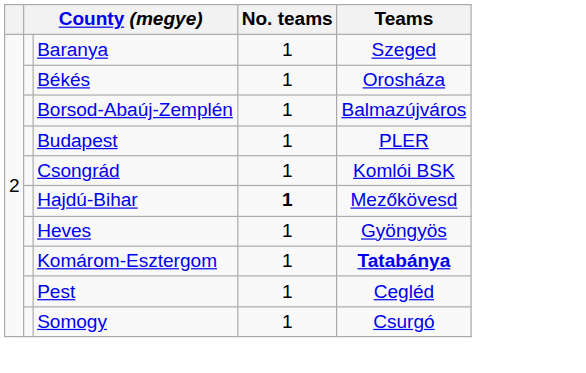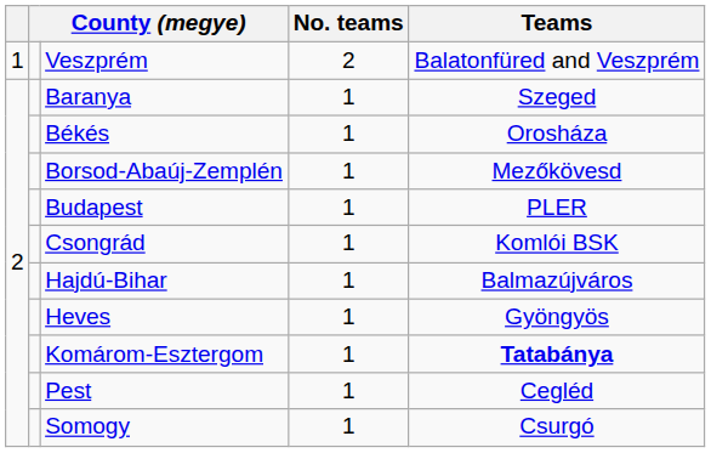+ row: 1 | Veszprém | 2 | Balatonfüred and Veszprém
Borsod-Abaúj-Zemplén | Teams: Balmazújváros -> Mezőkövesd
Hajdú-Bihar | No. teams: bold -> normal
Hajdú-Bihar | Teams: Mezőkövesd -> Balmazújváros
